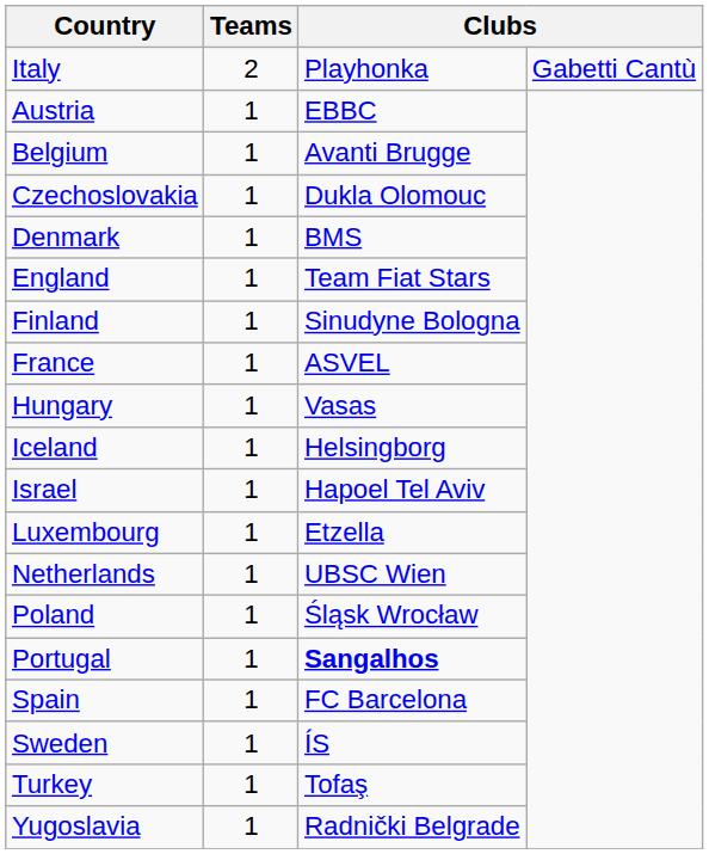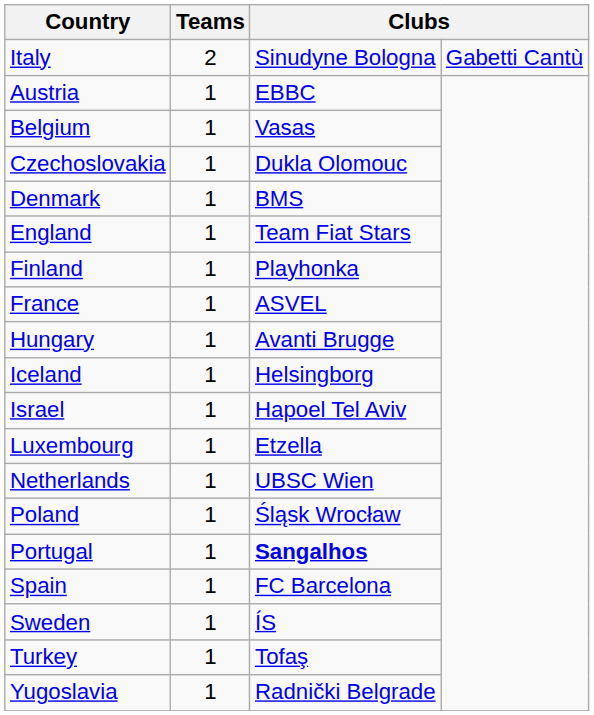Italy | column 3: Playhonka -> Sinudyne Bologna
Belgium | column 3: Avanti Brugge -> Vasas
Finland | column 3: Sinudyne Bologna -> Playhonka
Hungary | column 3: Vasas -> Avanti Brugge
